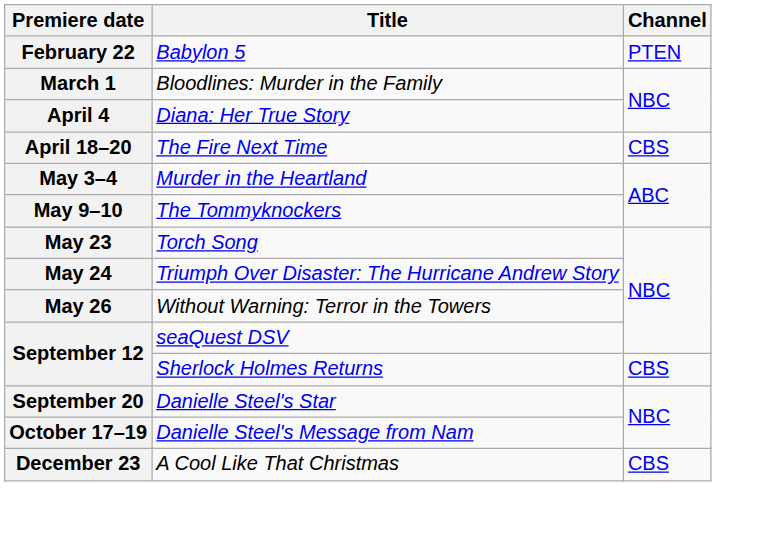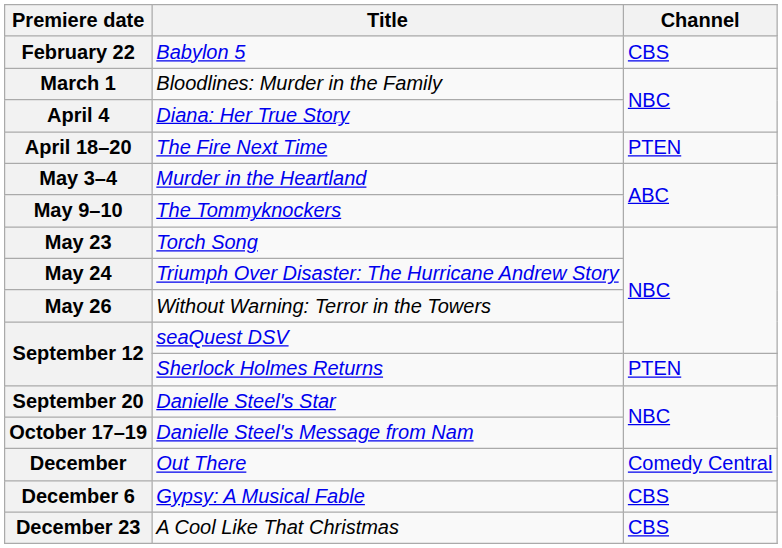February 22 | Channel: PTEN -> CBS
April 18–20 | Channel: CBS -> PTEN
September 12 / Sherlock Holmes Returns | Channel: CBS -> PTEN
+ row: December | Out There | Comedy Central
+ row: December 6 | Gypsy: A Musical Fable | CBS
